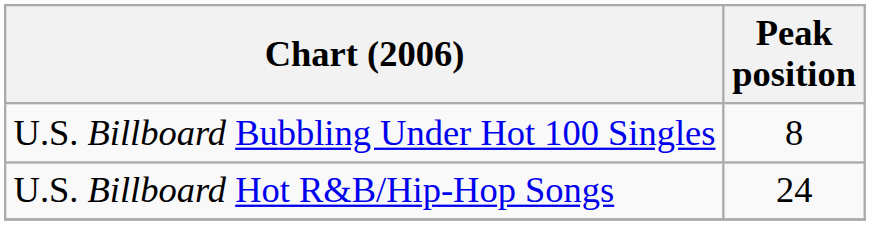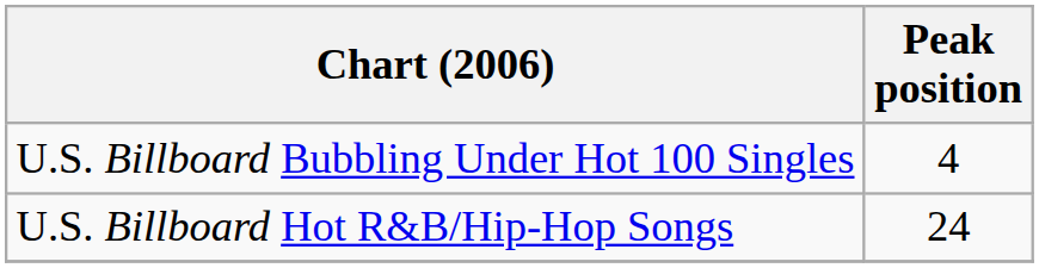U.S. Billboard Bubbling Under Hot 100 Singles | Peak position: 8 -> 4
